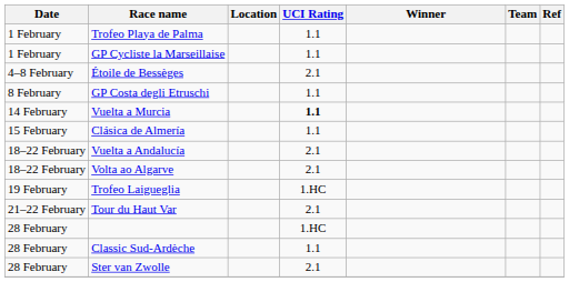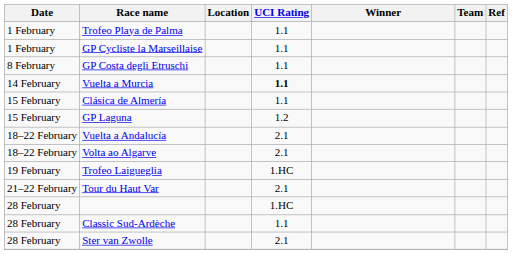- row: 4–8 February | Étoile de Bessèges | 2.1
+ row: 15 February | GP Laguna | 1.2
